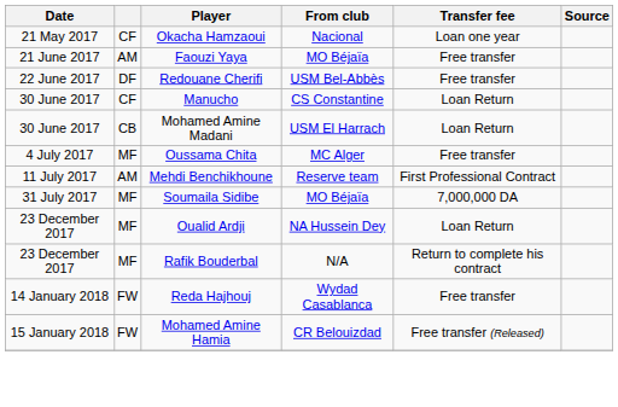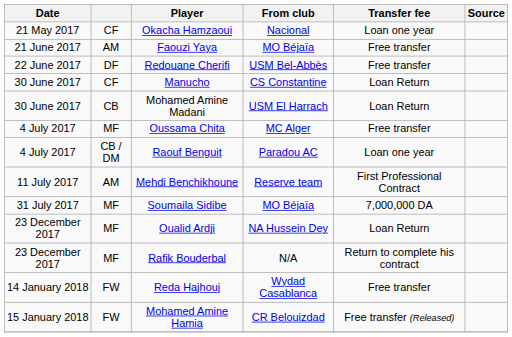+ row: 4 July 2017 | CB / DM | Raouf Benguit | Paradou AC | Loan one year
